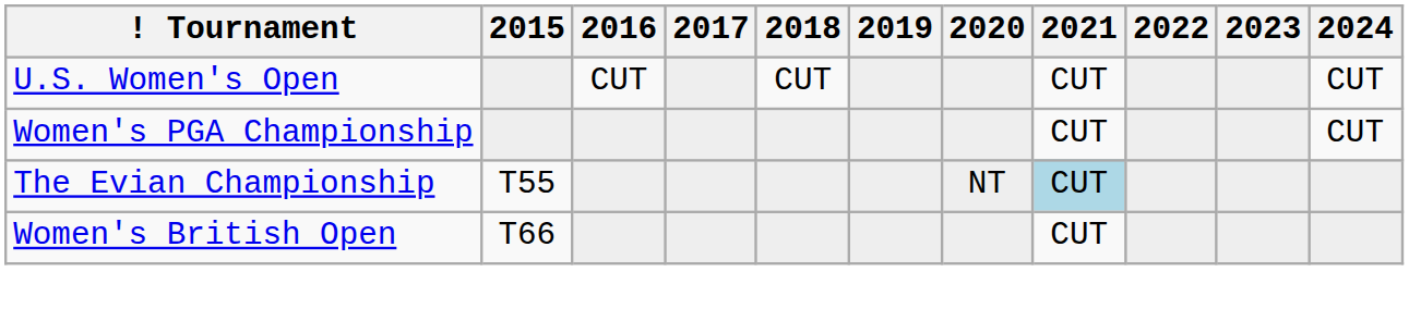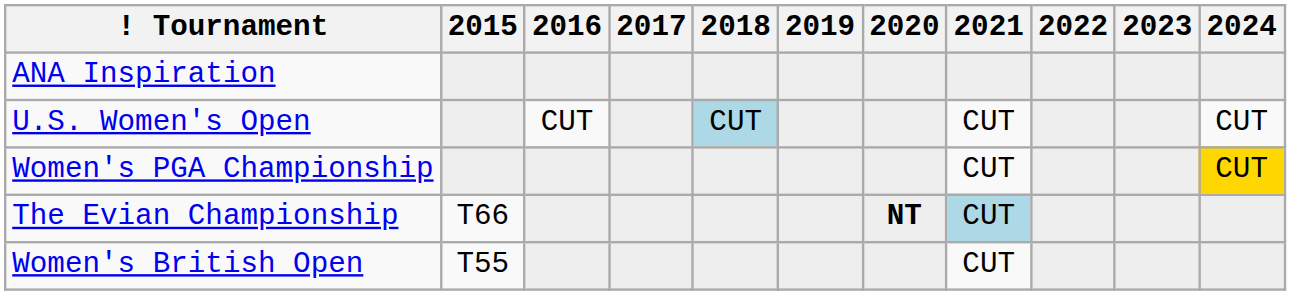+ row: ANA Inspiration
U.S. Women's Open | 2018: no background -> lightblue background
Women's PGA Championship | 2024: no background -> gold background
The Evian Championship | 2015: T55 -> T66
The Evian Championship | 2020: normal -> bold
Women's British Open | 2015: T66 -> T55
